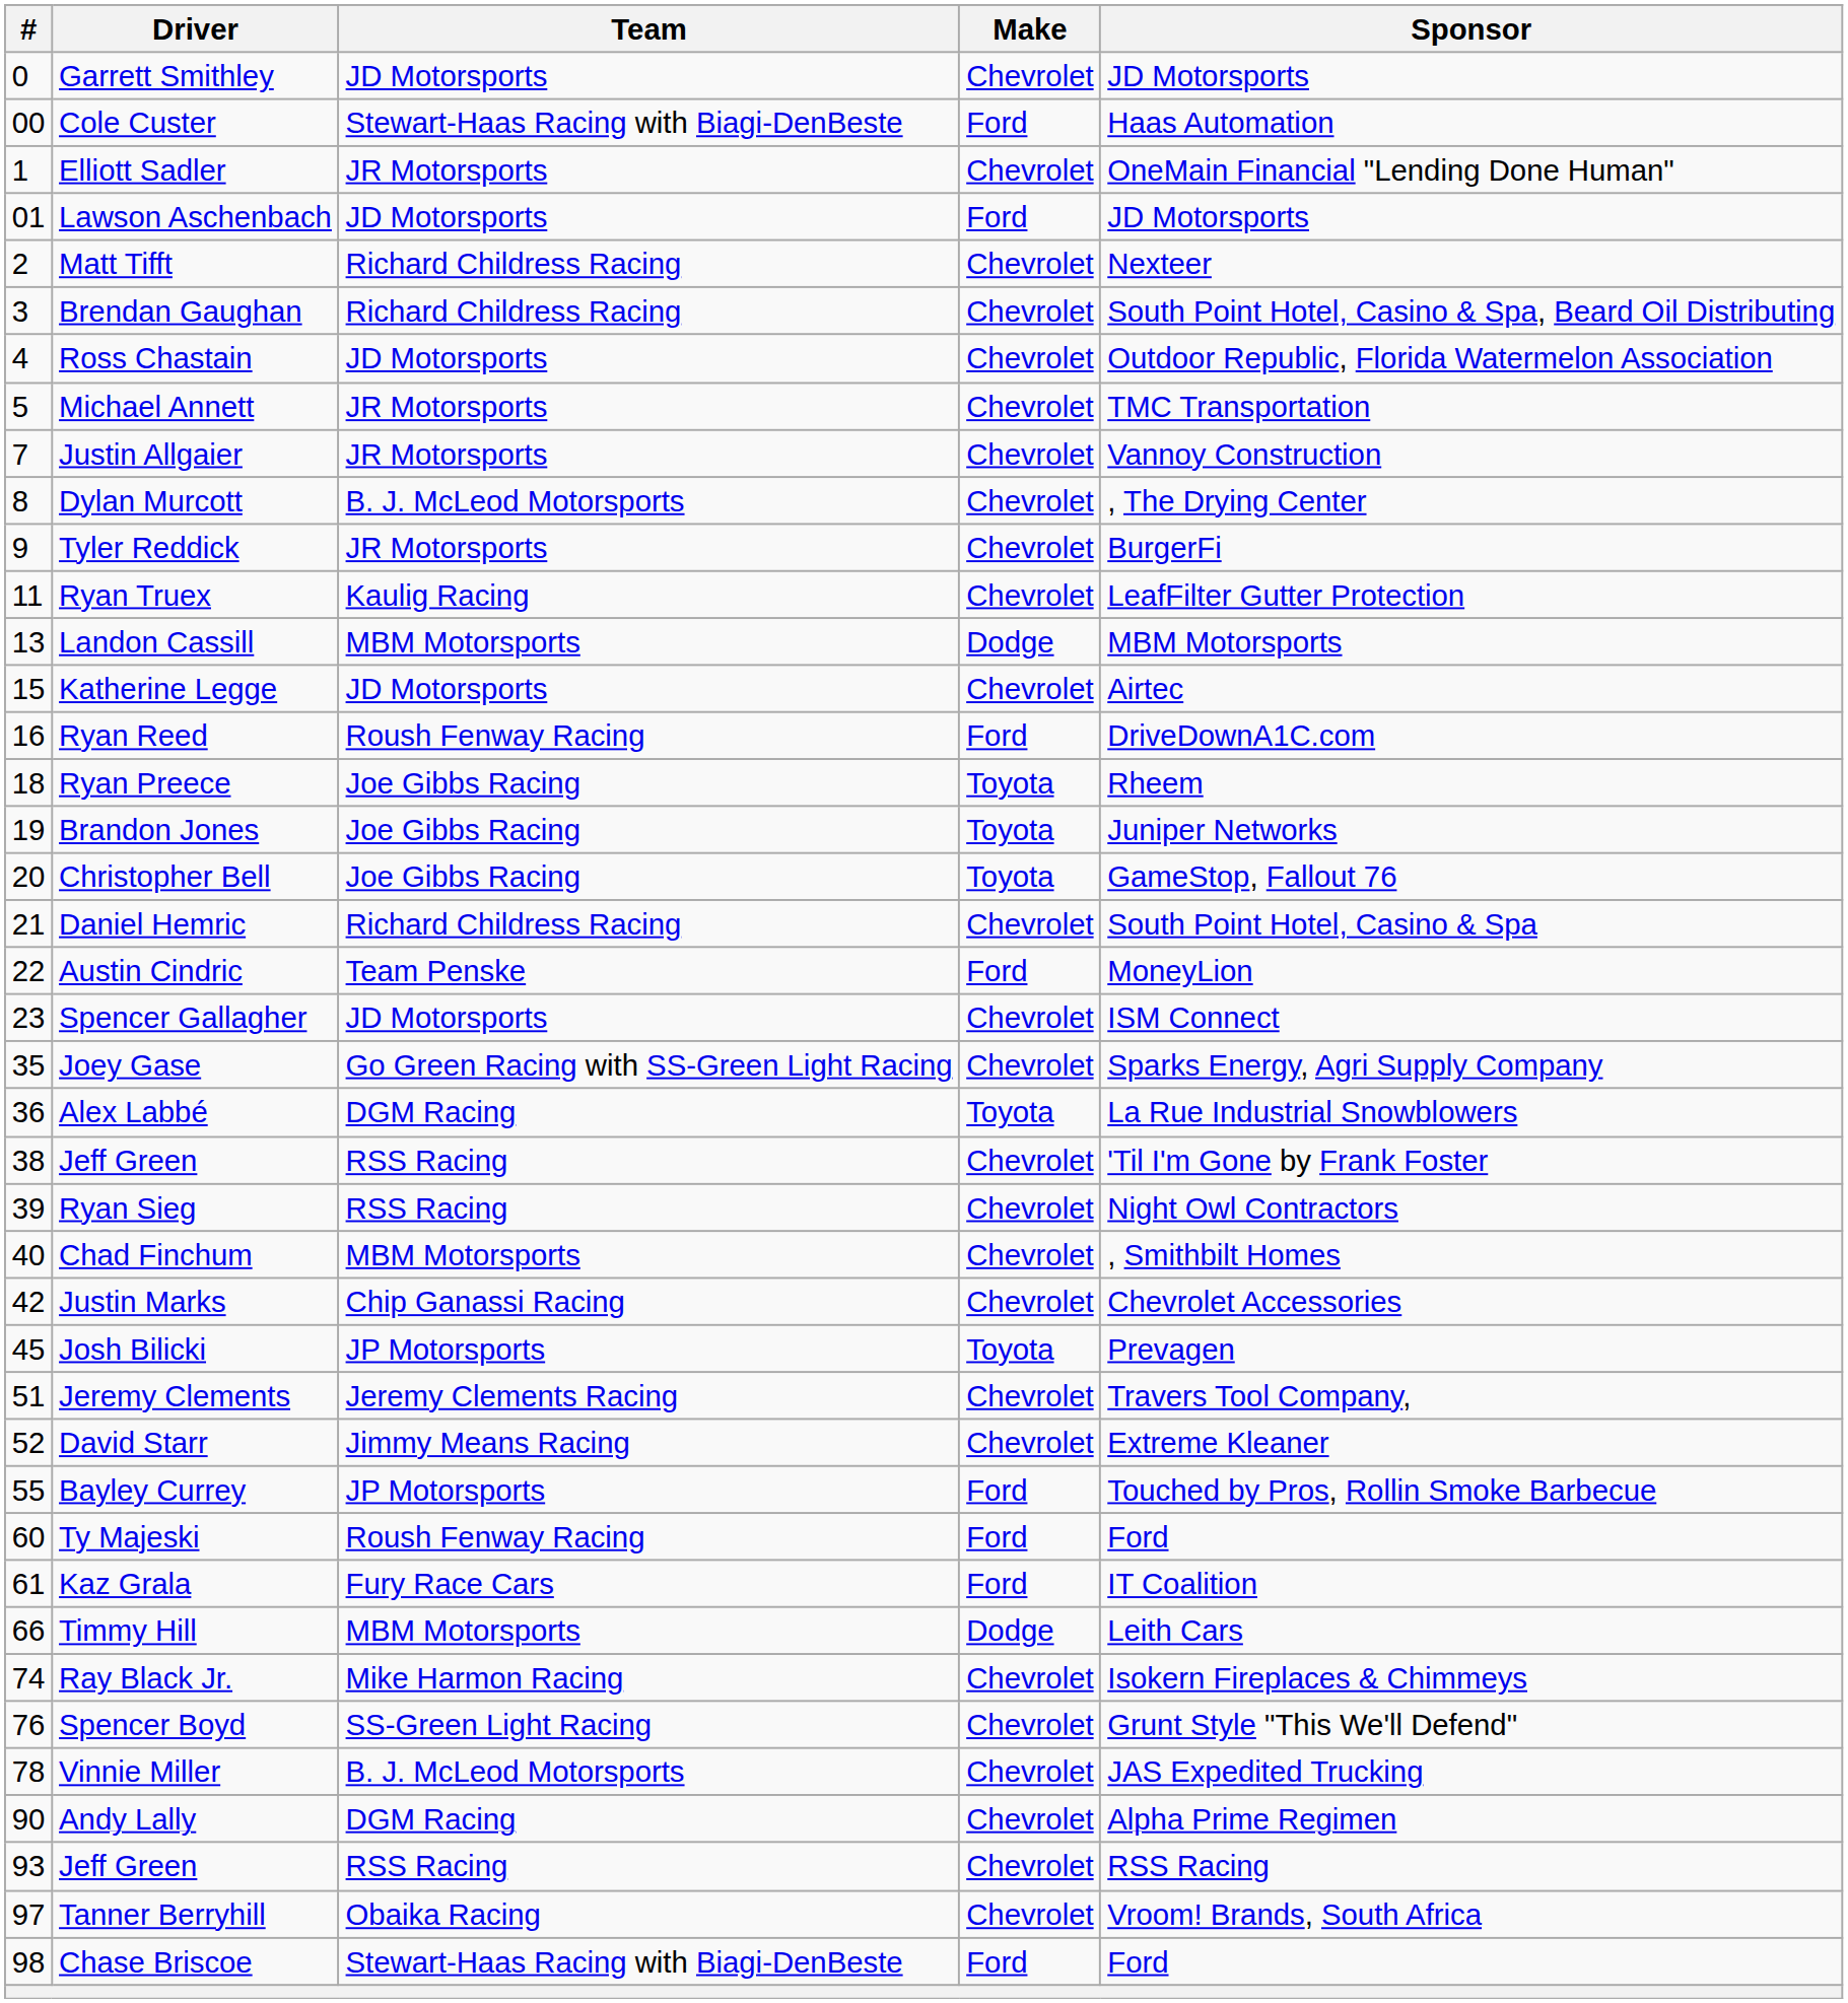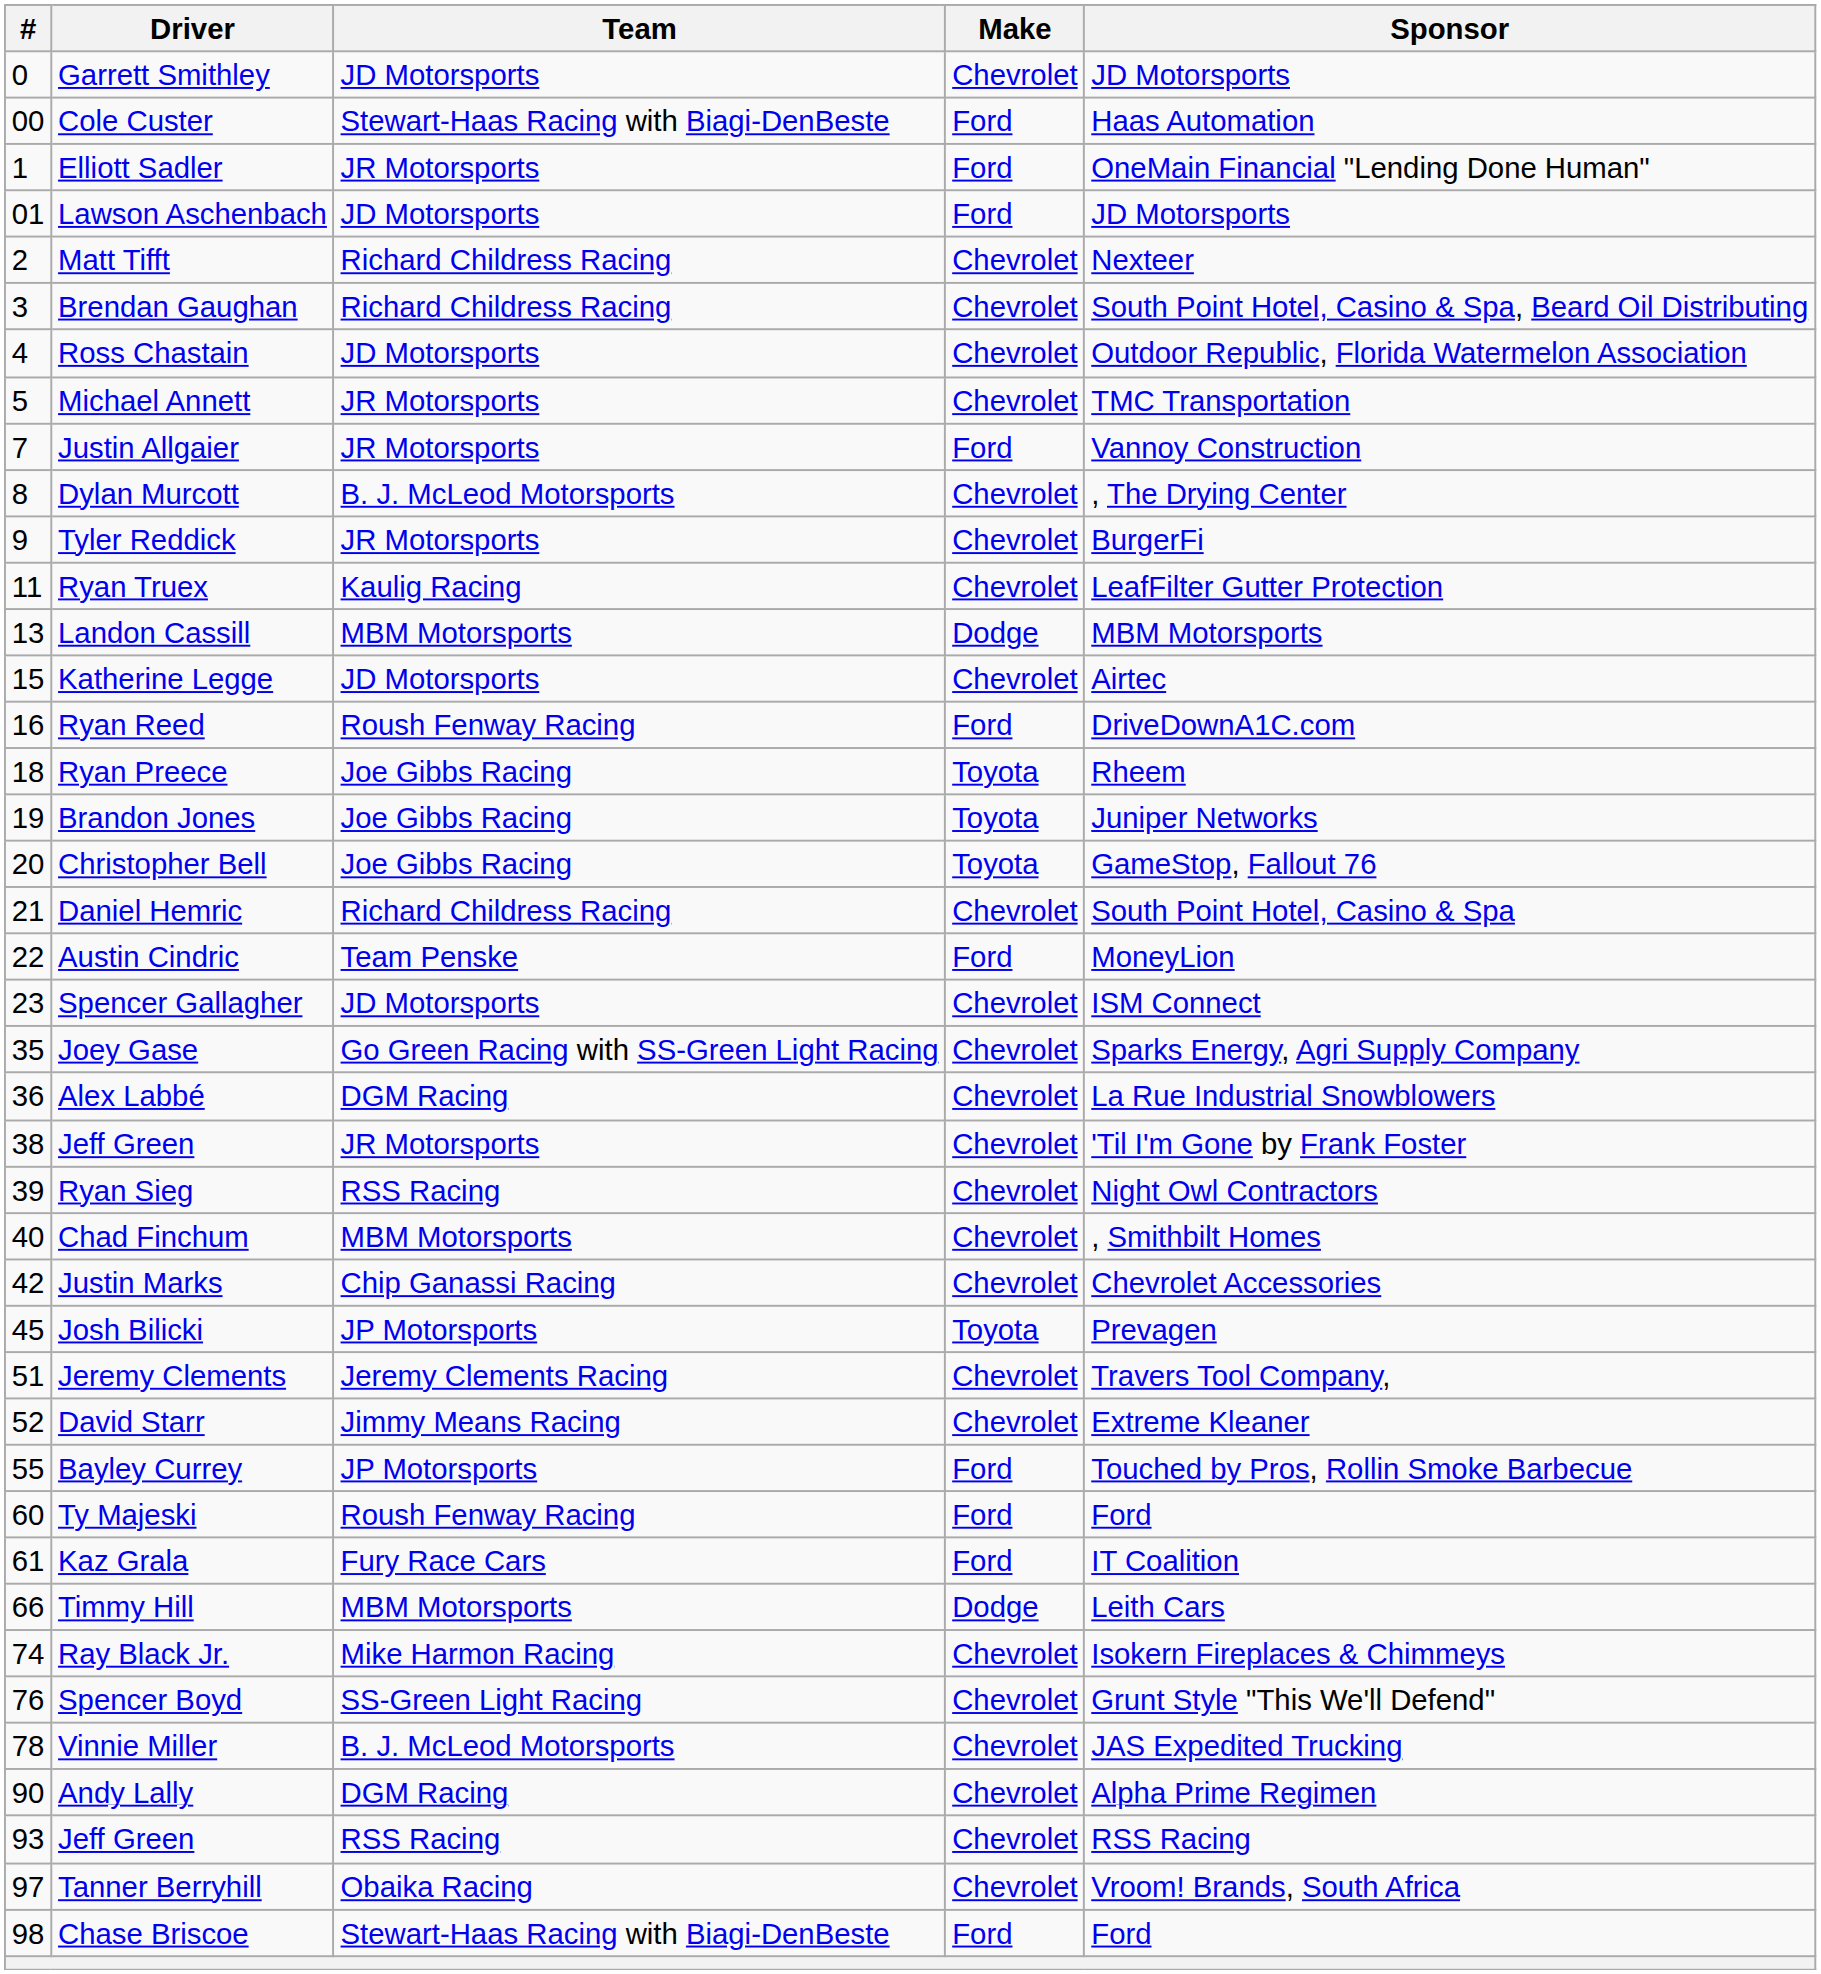Elliott Sadler | Make: Chevrolet -> Ford
Justin Allgaier | Make: Chevrolet -> Ford
Alex Labbé | Make: Toyota -> Chevrolet
38 / Jeff Green | Team: RSS Racing -> JR Motorsports
